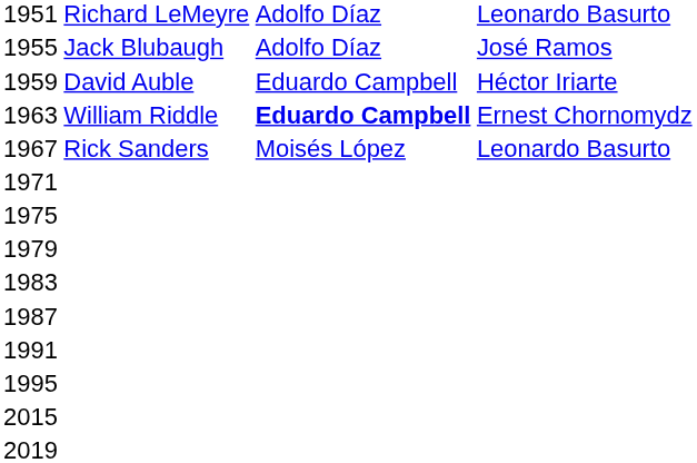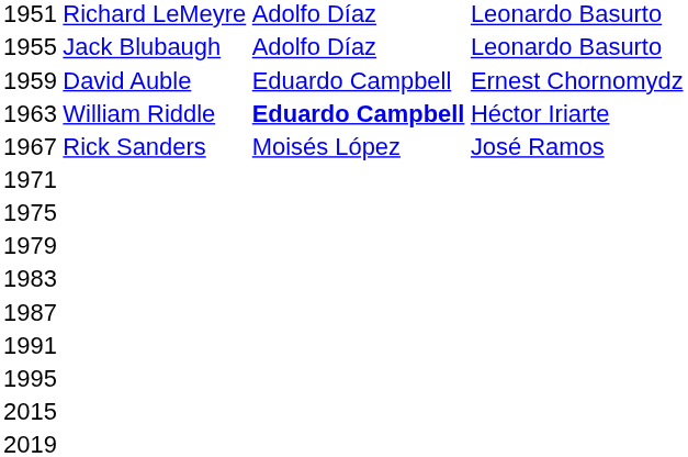1955 | column 4: José Ramos -> Leonardo Basurto
1959 | column 4: Héctor Iriarte -> Ernest Chornomydz
1963 | column 4: Ernest Chornomydz -> Héctor Iriarte
1967 | column 4: Leonardo Basurto -> José Ramos
